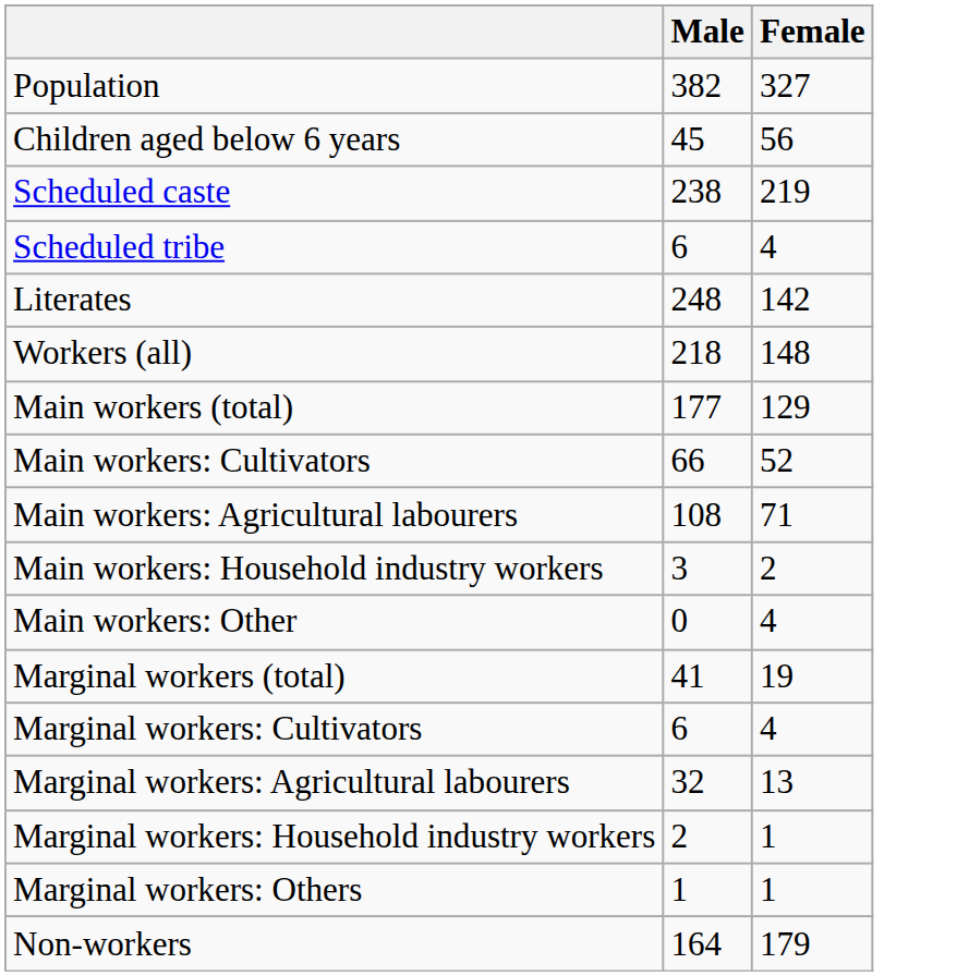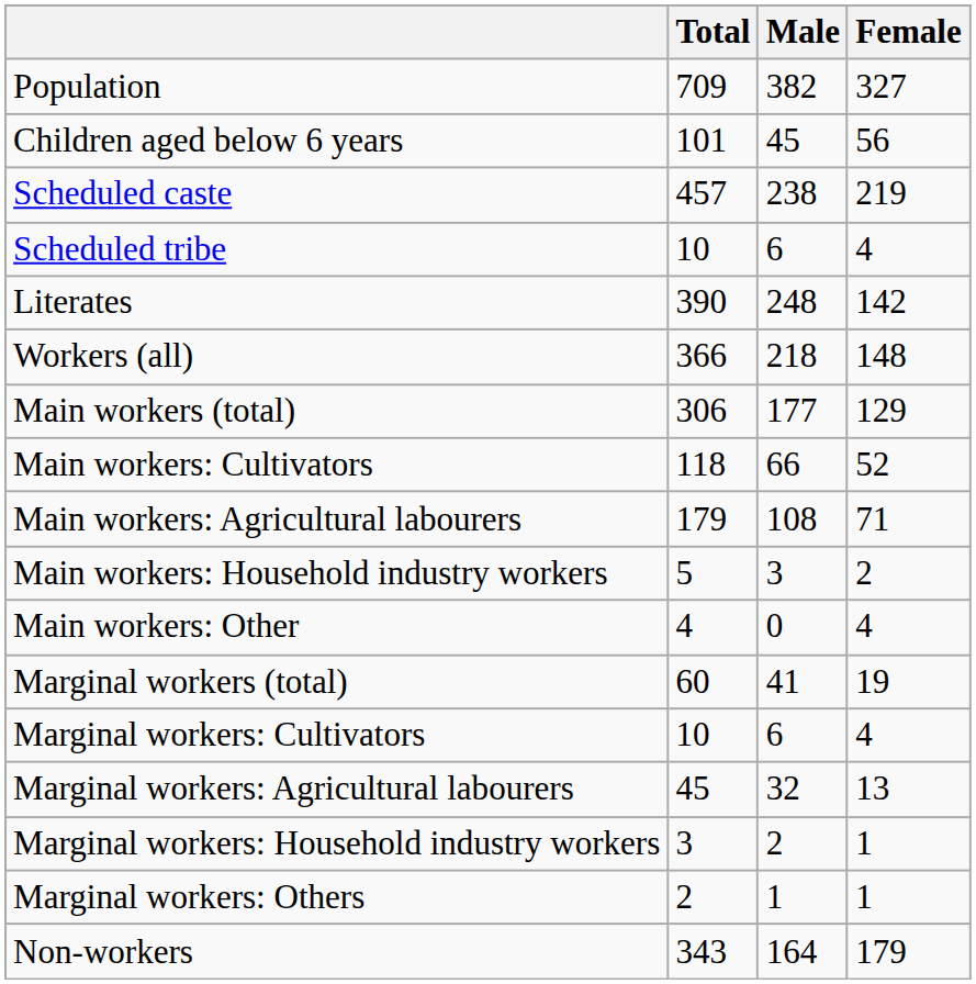+ column: Total | 709 | 101 | 457 | 10 | 390 | 366 | 306 | 118 | 179 | 5 | 4 | 60 | 10 | 45 | 3 | 2 | 343
